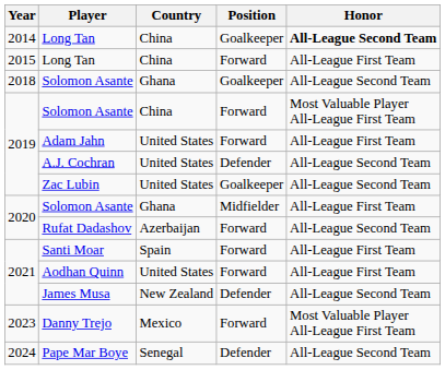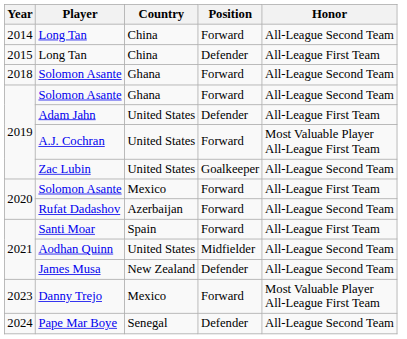2014 / Long Tan | Position: Goalkeeper -> Forward
2014 / Long Tan | Honor: bold -> normal
2015 / Long Tan | Position: Forward -> Defender
2018 / Solomon Asante | Position: Goalkeeper -> Forward
2019 / Solomon Asante | Country: China -> Ghana
2019 / Solomon Asante | Honor: Most Valuable Player All-League First Team -> All-League Second Team
Adam Jahn | Position: Forward -> Defender
A.J. Cochran | Position: Defender -> Forward
A.J. Cochran | Honor: All-League Second Team -> Most Valuable Player All-League First Team
2020 / Solomon Asante | Country: Ghana -> Mexico
2020 / Solomon Asante | Position: Midfielder -> Forward
Aodhan Quinn | Position: Forward -> Midfielder
Aodhan Quinn | Honor: All-League First Team -> All-League Second Team
